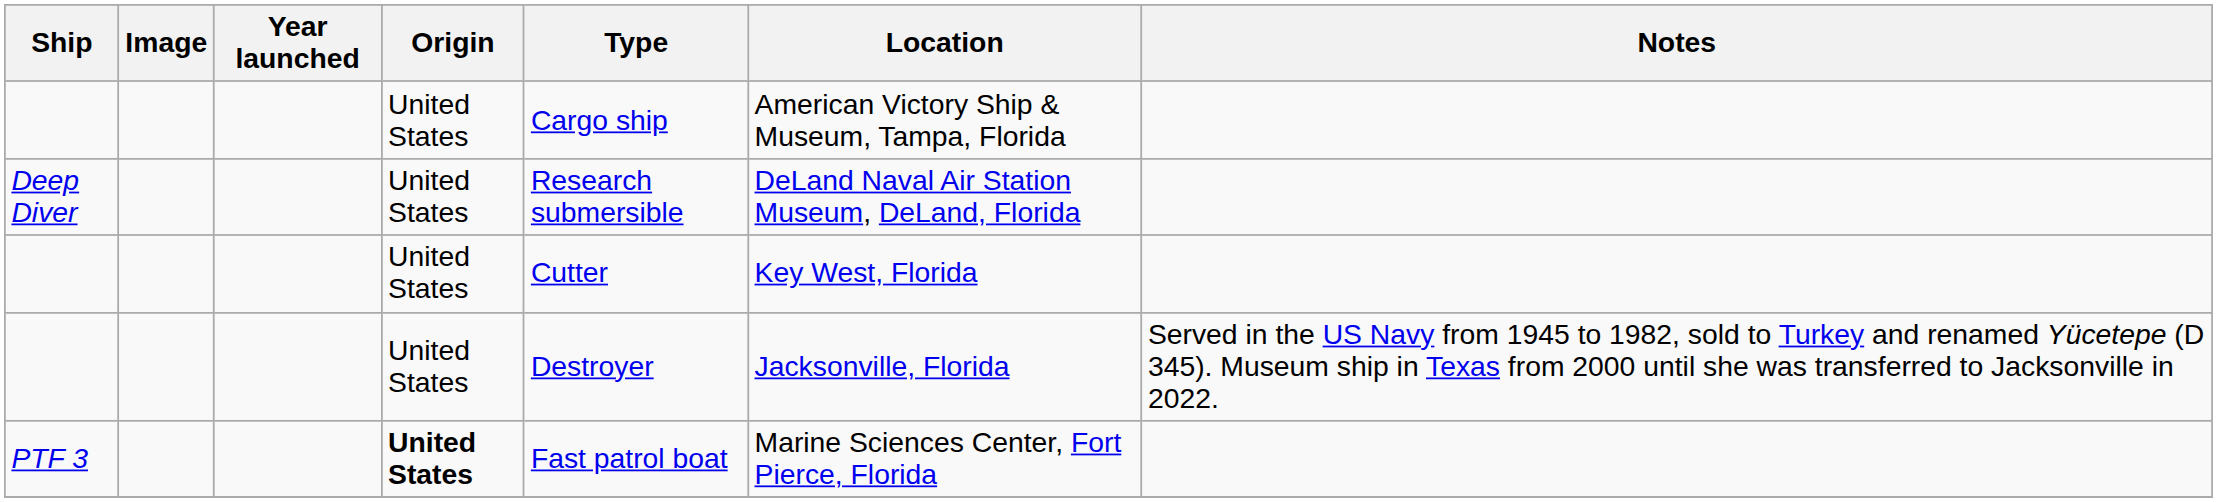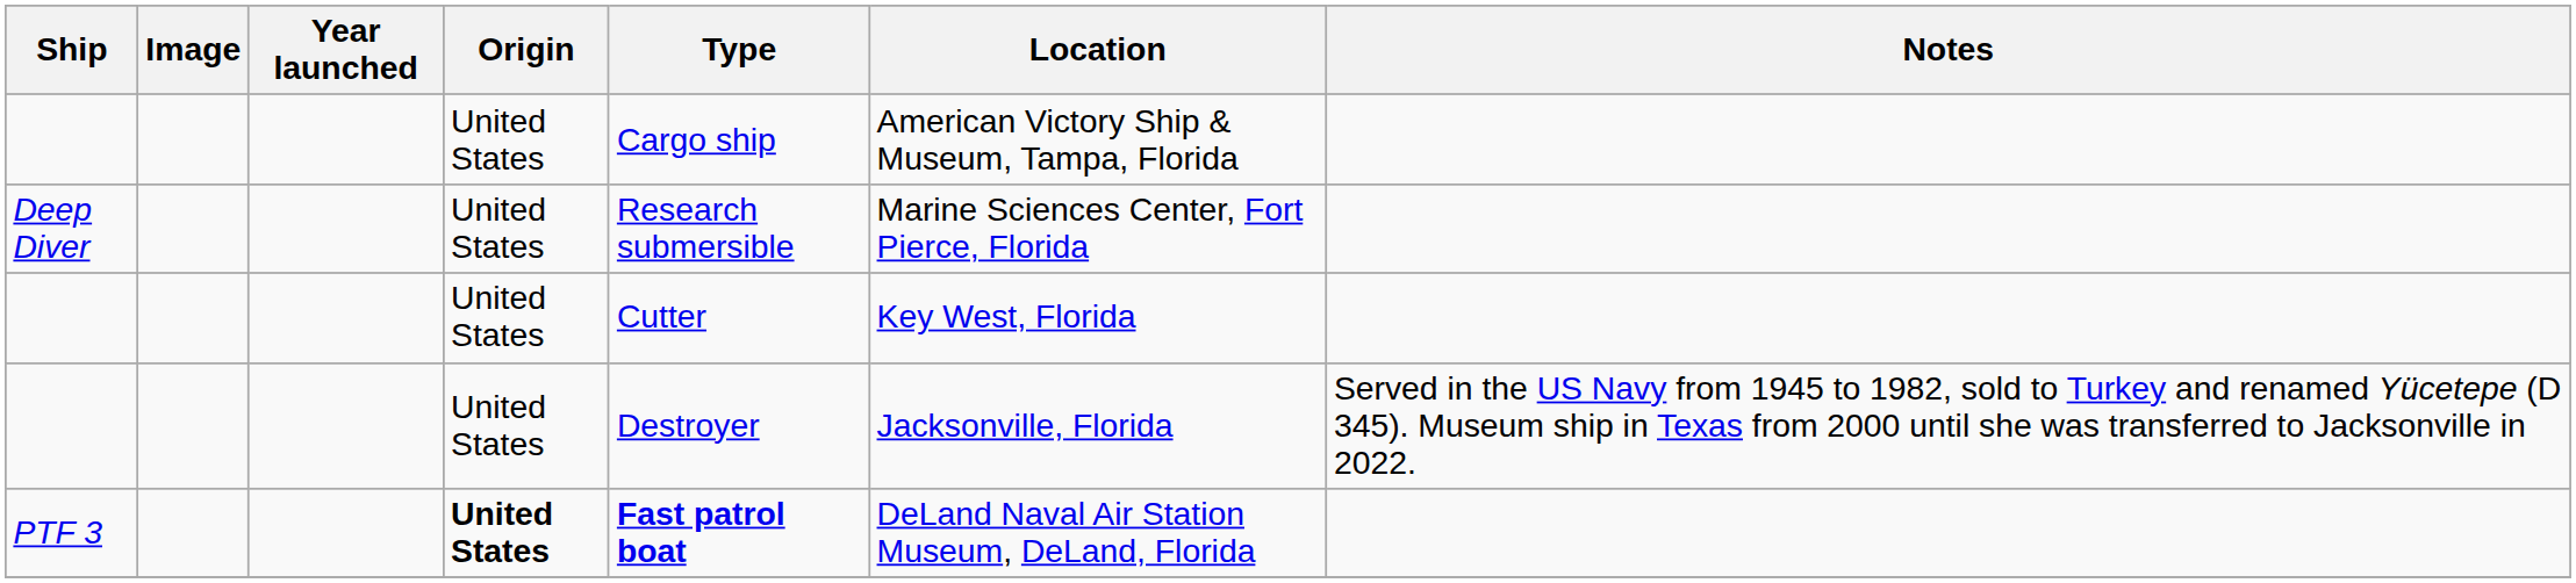Deep Diver | Location: DeLand Naval Air Station Museum, DeLand, Florida -> Marine Sciences Center, Fort Pierce, Florida
PTF 3 | Type: normal -> bold
PTF 3 | Location: Marine Sciences Center, Fort Pierce, Florida -> DeLand Naval Air Station Museum, DeLand, Florida
